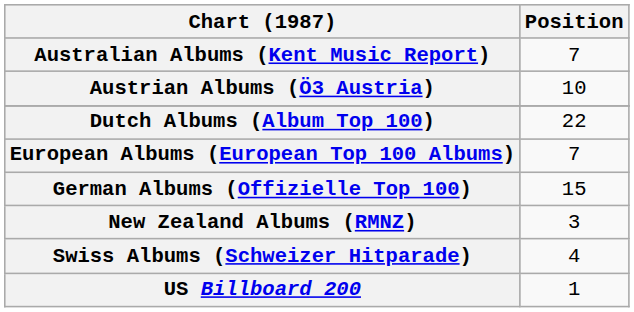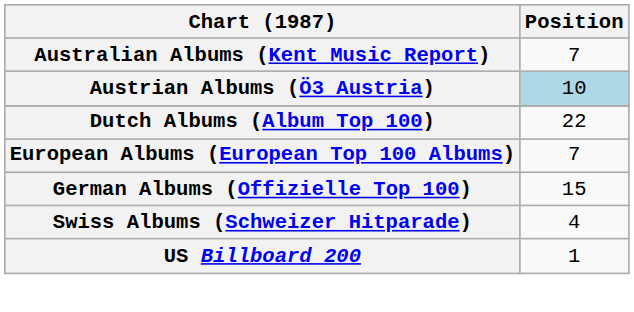Austrian Albums (Ö3 Austria) | Position: no background -> lightblue background
- row: New Zealand Albums (RMNZ) | 3
